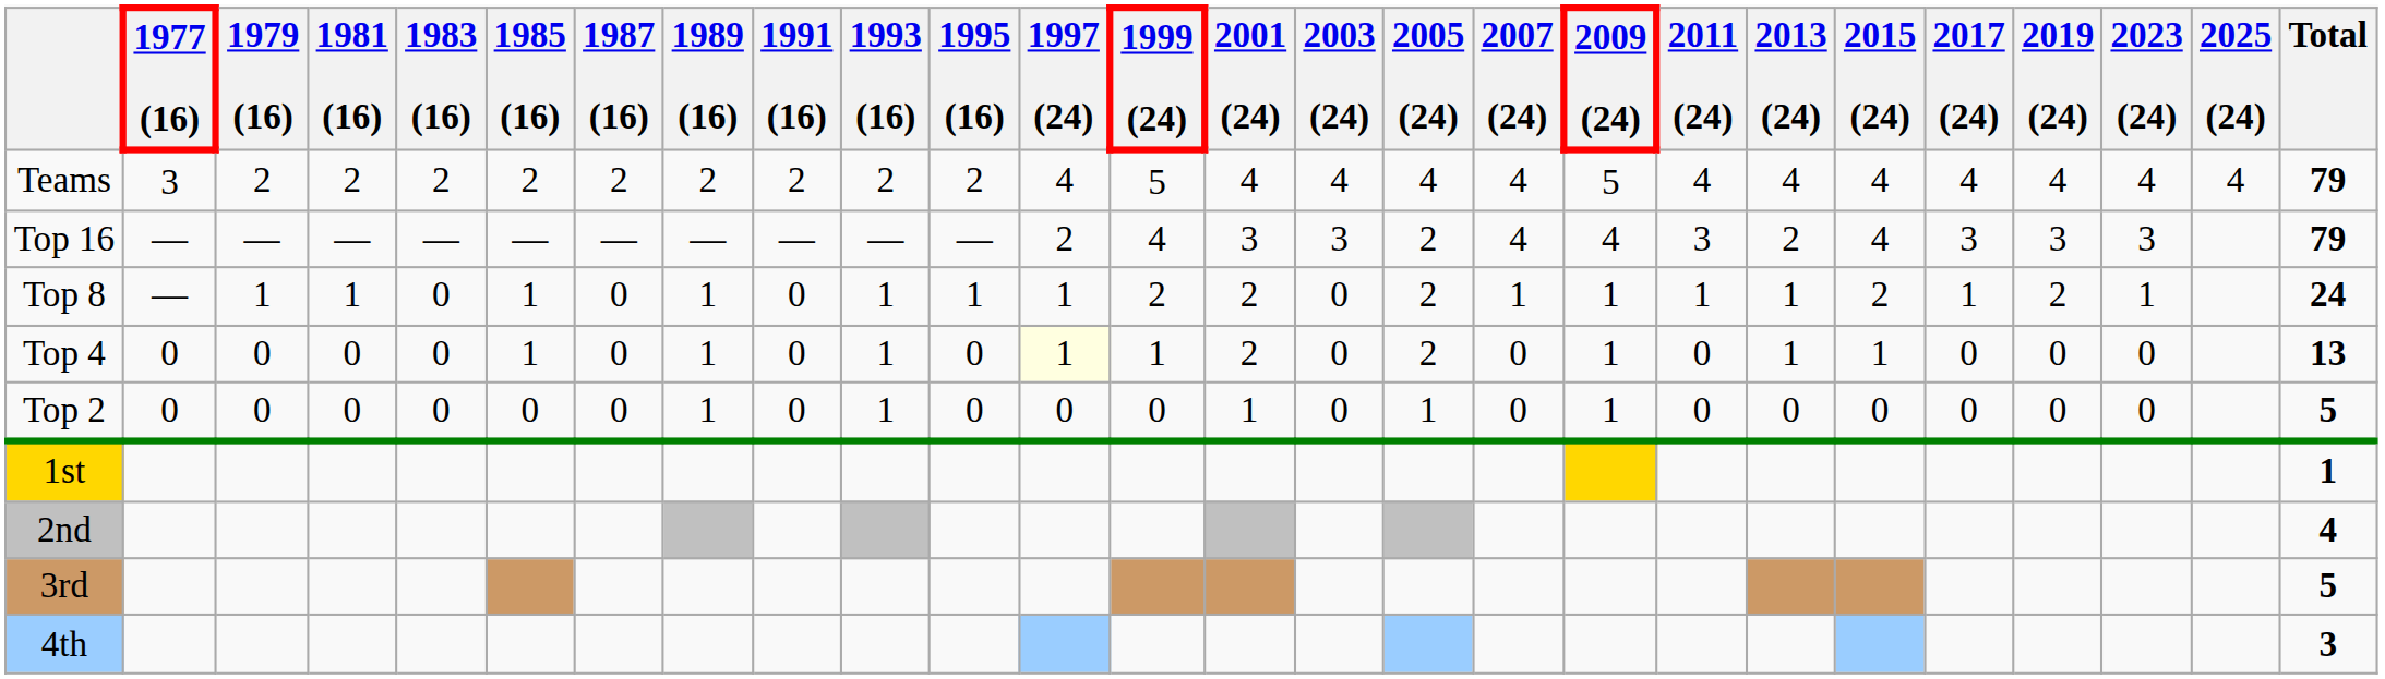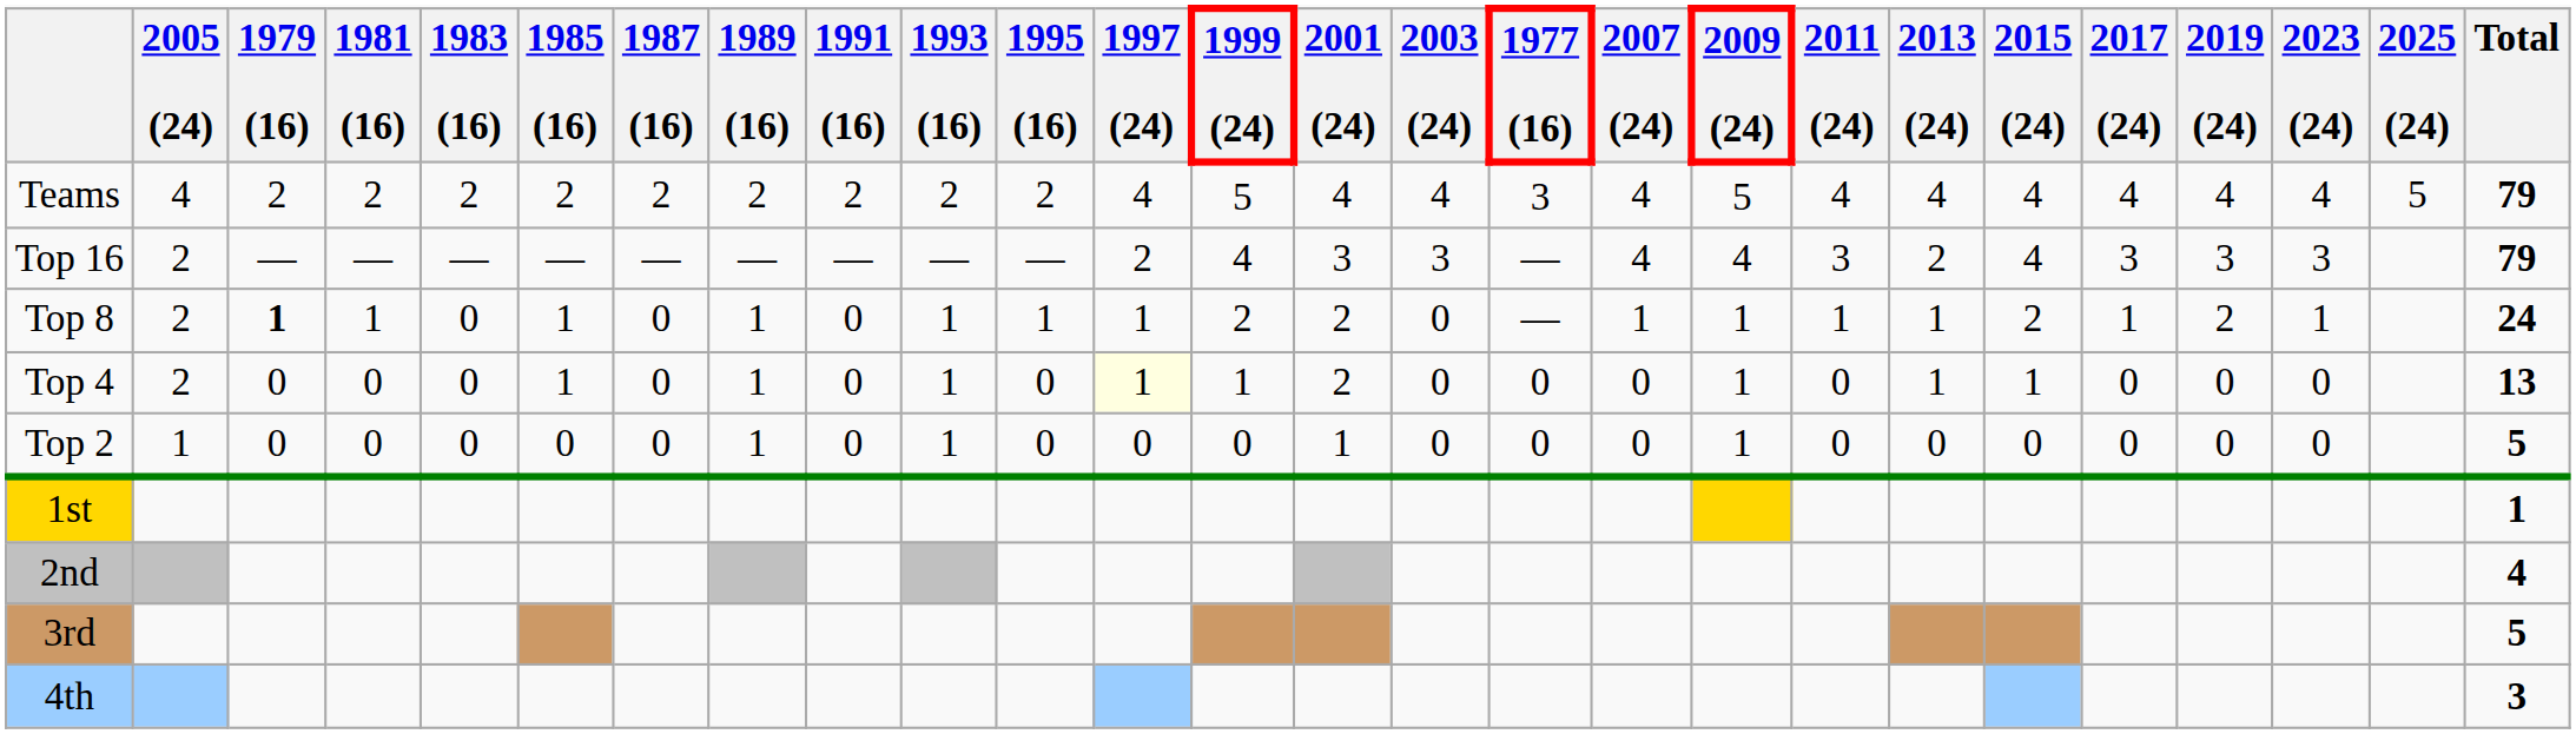columns swapped: 1977 (16) <-> 2005 (24)
Teams | 2025 (24): 4 -> 5
Top 8 | 1979 (16): normal -> bold
